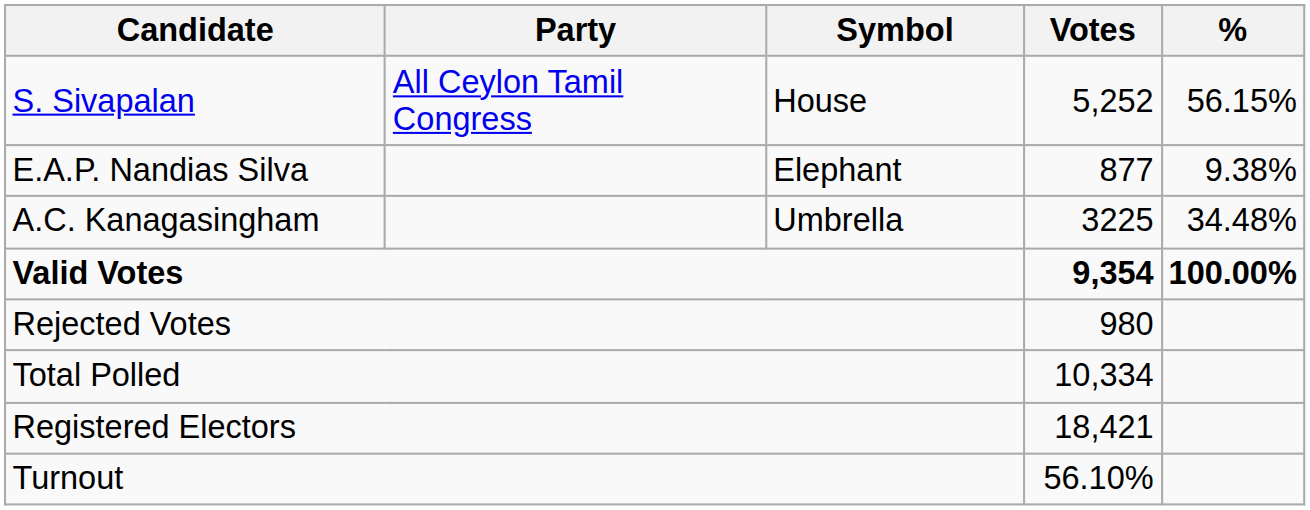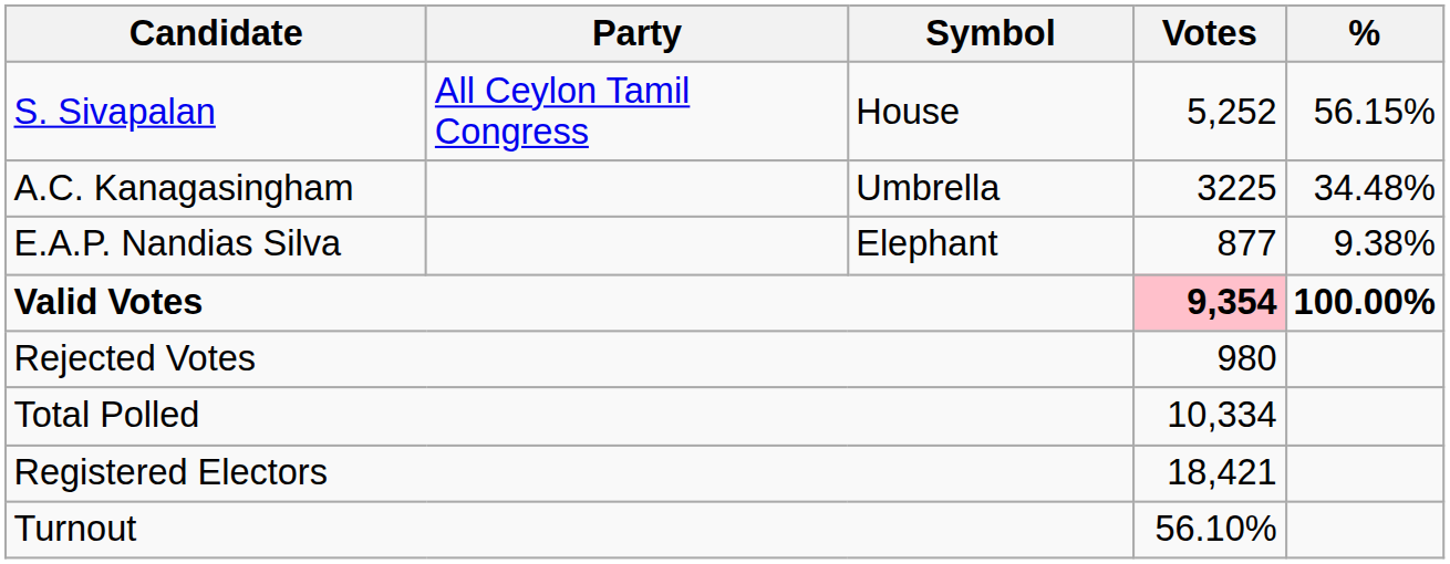rows swapped: A.C. Kanagasingham <-> E.A.P. Nandias Silva
Valid Votes | Votes: no background -> pink background
